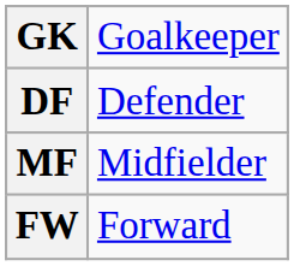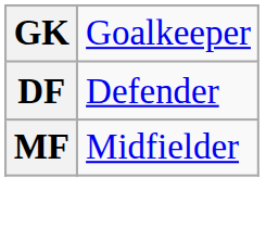- row: FW | Forward
